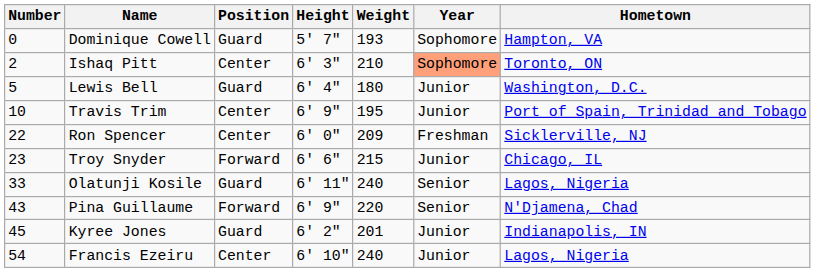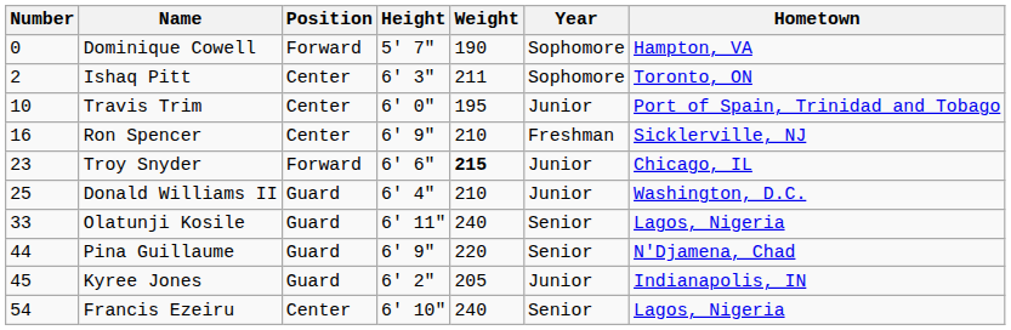Dominique Cowell | Position: Guard -> Forward
Dominique Cowell | Weight: 193 -> 190
Ishaq Pitt | Weight: 210 -> 211
Ishaq Pitt | Year: lightsalmon background -> no background
- row: 5 | Lewis Bell | Guard | 6' 4" | 180 | Junior | Washington, D.C.
Travis Trim | Height: 6' 9" -> 6' 0"
Ron Spencer | Number: 22 -> 16
Ron Spencer | Height: 6' 0" -> 6' 9"
Ron Spencer | Weight: 209 -> 210
Troy Snyder | Weight: normal -> bold
+ row: 25 | Donald Williams II | Guard | 6' 4" | 210 | Junior | Washington, D.C.
Pina Guillaume | Number: 43 -> 44
Pina Guillaume | Position: Forward -> Guard
Kyree Jones | Weight: 201 -> 205
Francis Ezeiru | Year: Junior -> Senior
